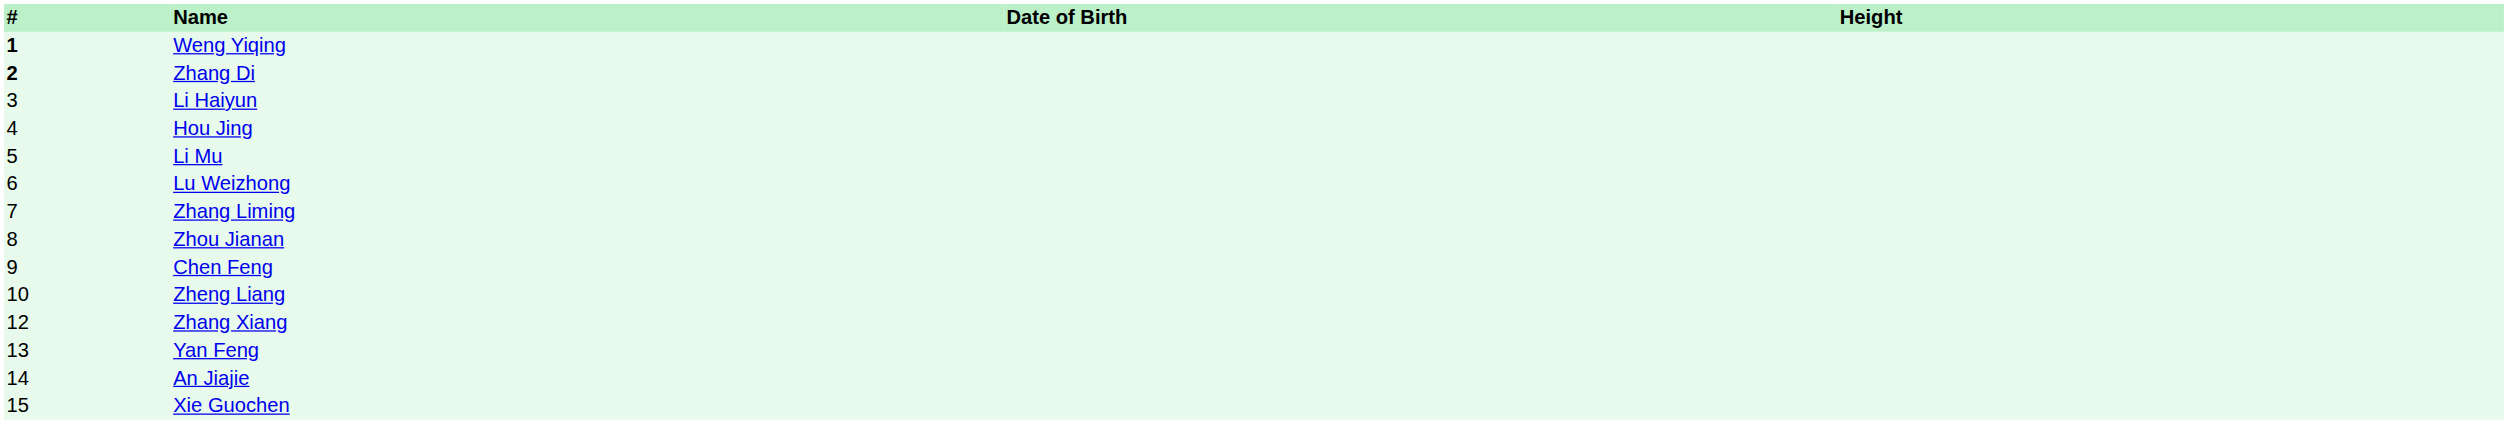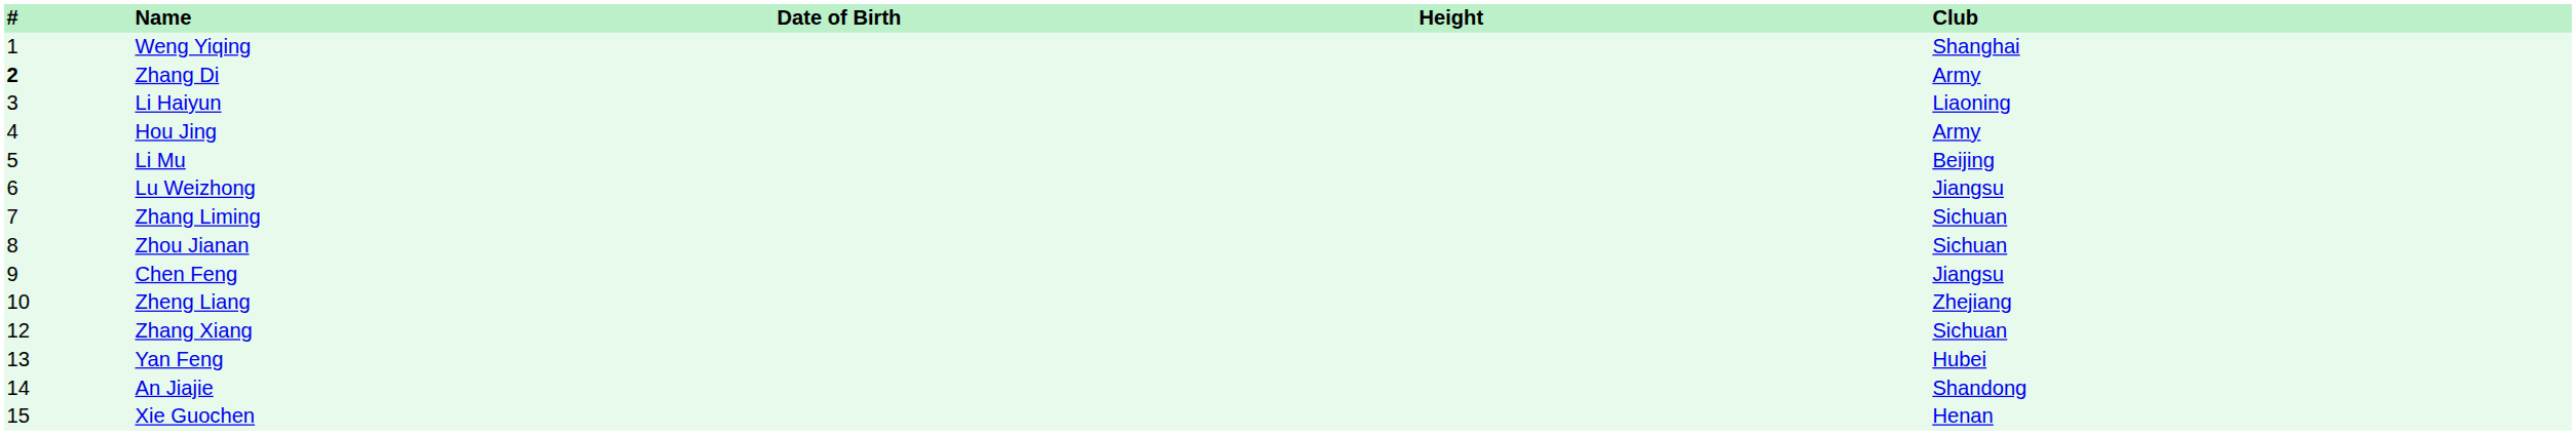+ column: Club | Shanghai | Army | Liaoning | Army | Beijing | Jiangsu | Sichuan | Sichuan | Jiangsu | Zhejiang | Sichuan | Hubei | Shandong | Henan
Weng Yiqing | #: bold -> normal
